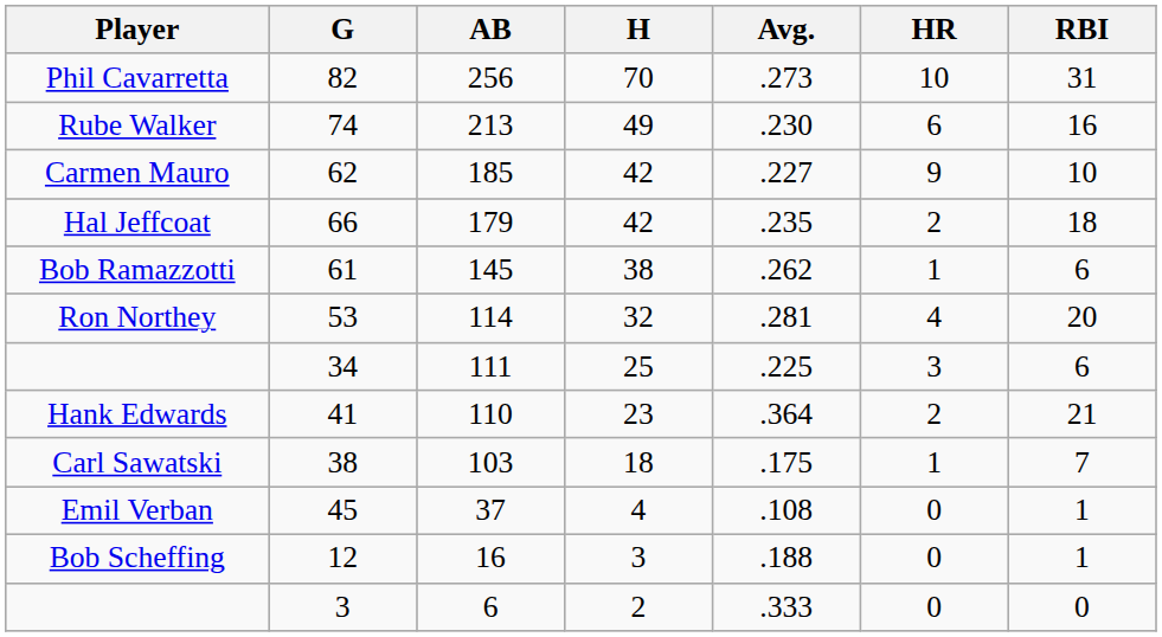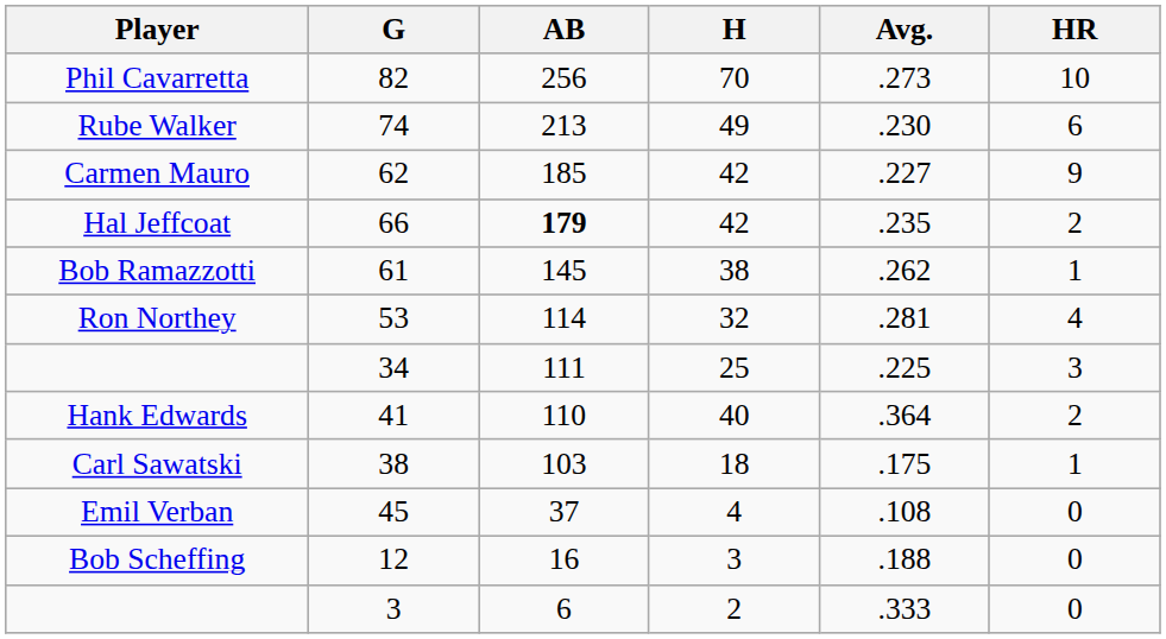- column: RBI | 31 | 16 | 10 | 18 | 6 | 20 | 6 | 21 | 7 | 1 | 1 | 0
Hal Jeffcoat | AB: normal -> bold
Hank Edwards | H: 23 -> 40
